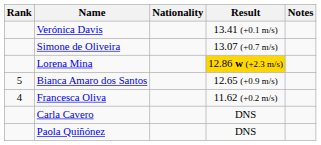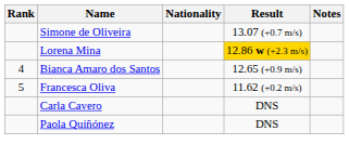- row: Verónica Davis | 13.41 (+0.1 m/s)
Bianca Amaro dos Santos | Rank: 5 -> 4
Francesca Oliva | Rank: 4 -> 5
